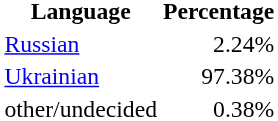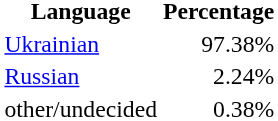rows swapped: Ukrainian <-> Russian
